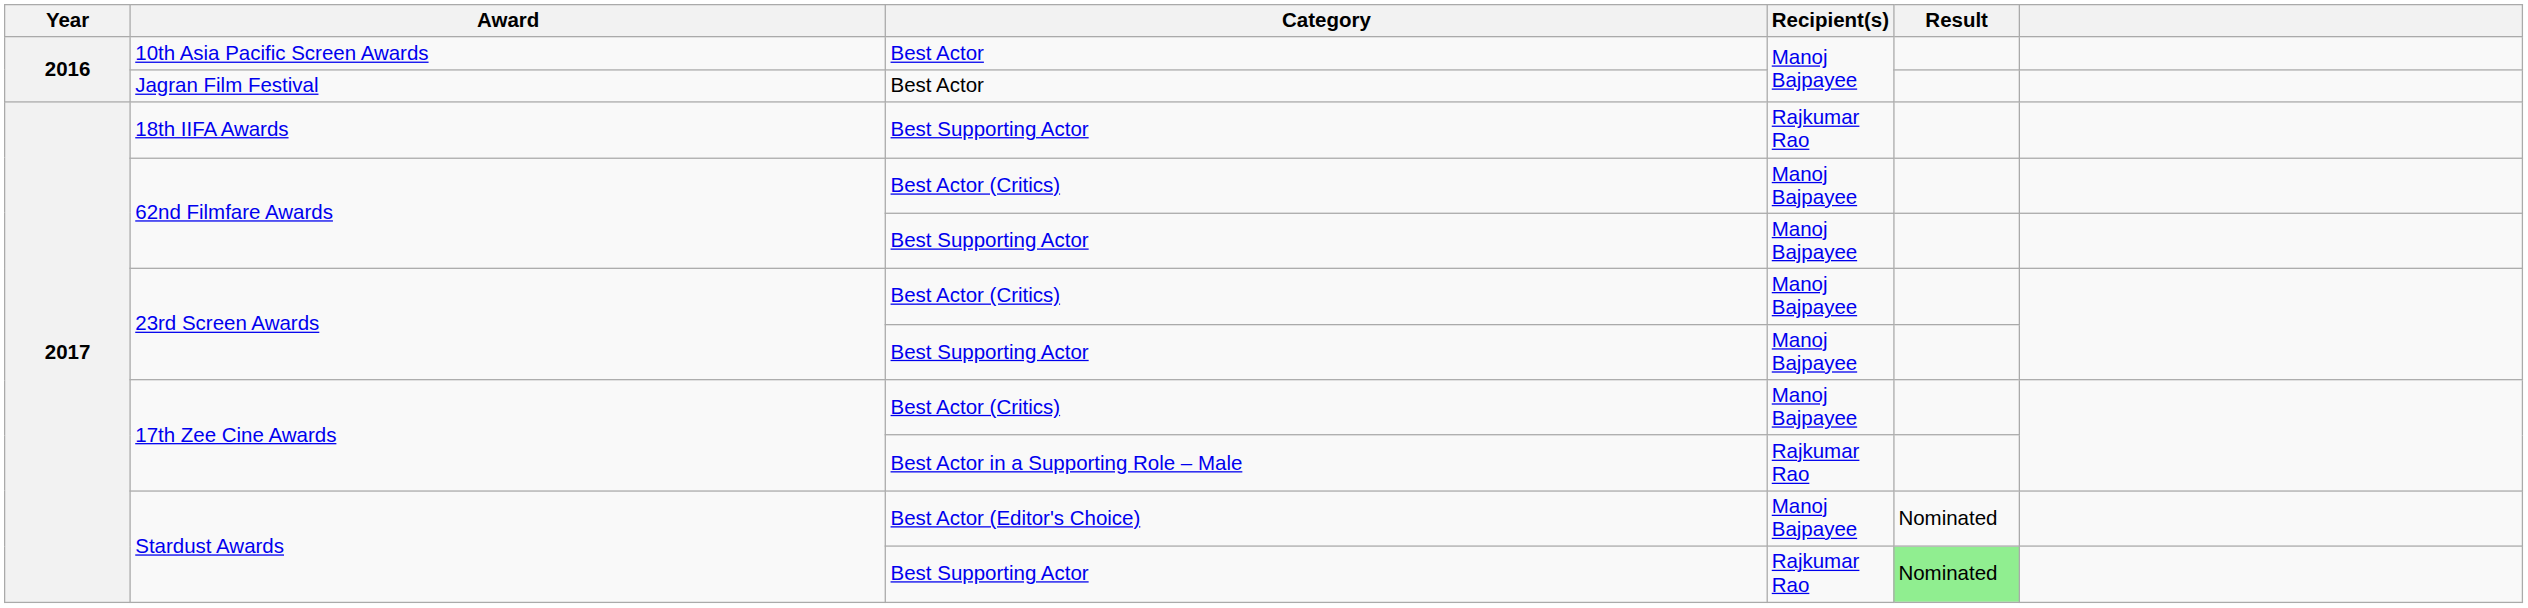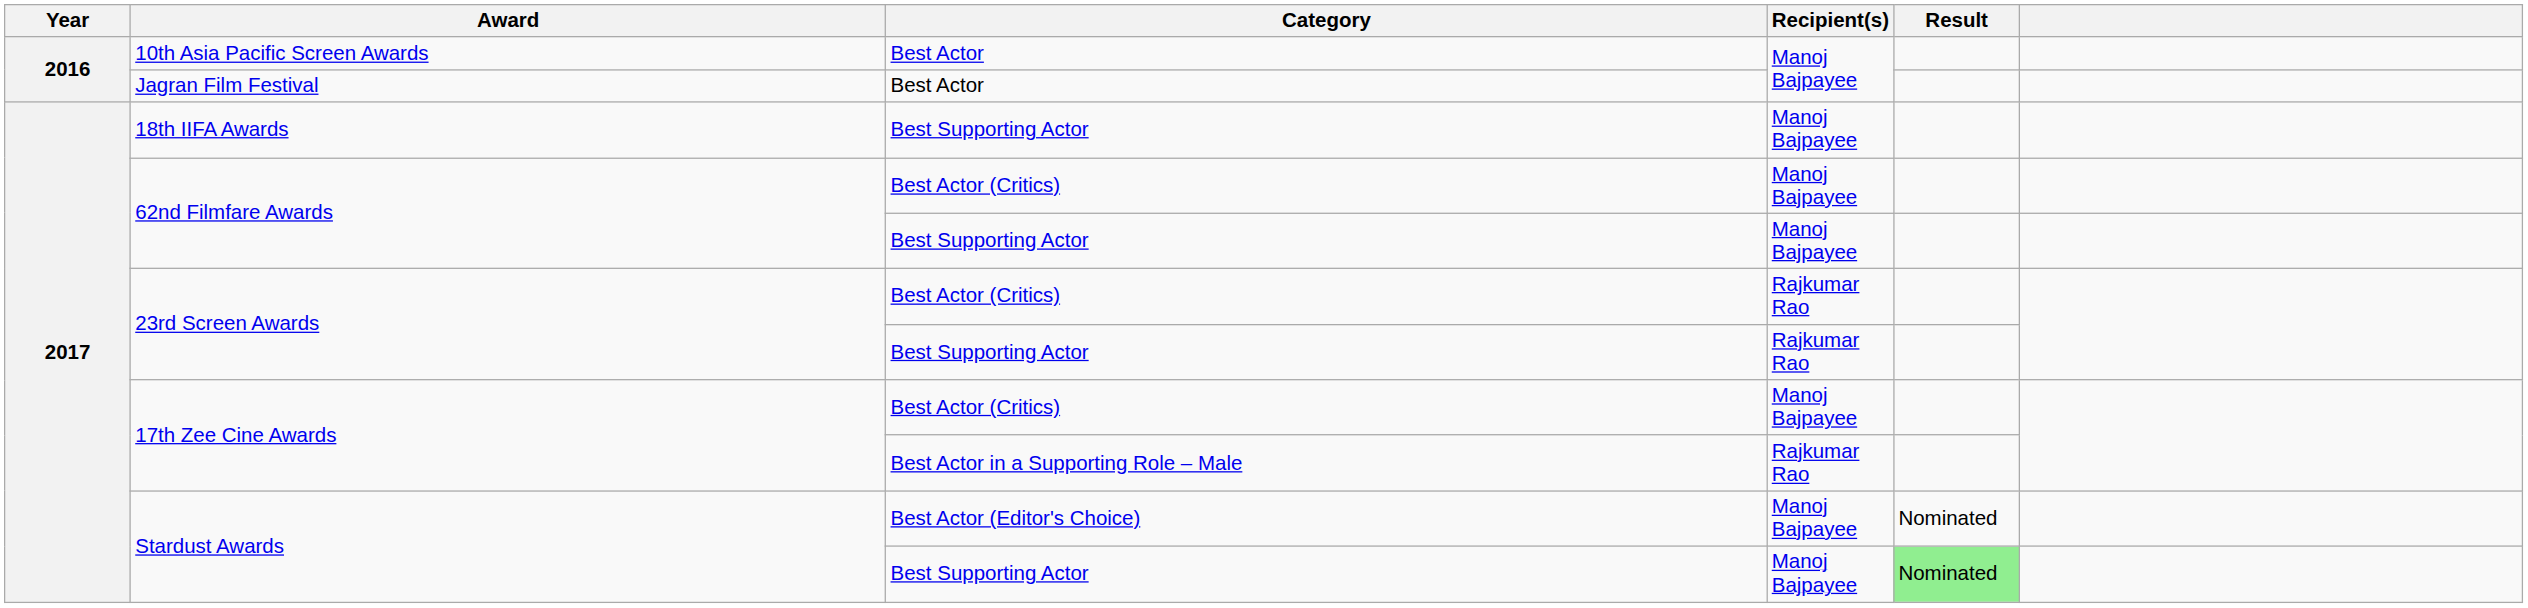18th IIFA Awards | Recipient(s): Rajkumar Rao -> Manoj Bajpayee
23rd Screen Awards / Best Actor (Critics) | Recipient(s): Manoj Bajpayee -> Rajkumar Rao
23rd Screen Awards / Best Supporting Actor | Recipient(s): Manoj Bajpayee -> Rajkumar Rao
Stardust Awards / Best Supporting Actor | Recipient(s): Rajkumar Rao -> Manoj Bajpayee
